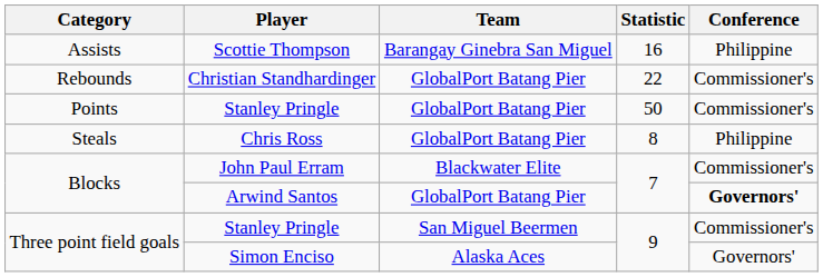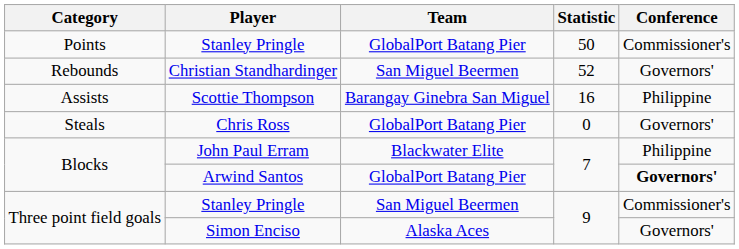rows swapped: Points / Stanley Pringle <-> Scottie Thompson
Christian Standhardinger | Team: GlobalPort Batang Pier -> San Miguel Beermen
Christian Standhardinger | Statistic: 22 -> 52
Christian Standhardinger | Conference: Commissioner's -> Governors'
Chris Ross | Statistic: 8 -> 0
Chris Ross | Conference: Philippine -> Governors'
John Paul Erram | Conference: Commissioner's -> Philippine
